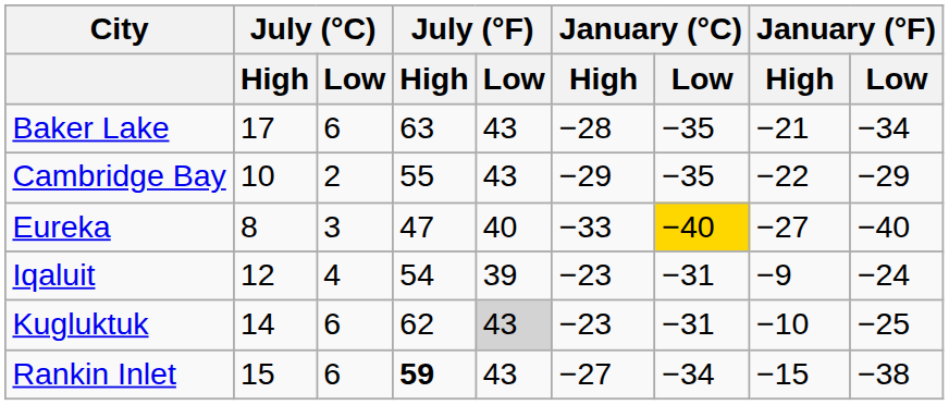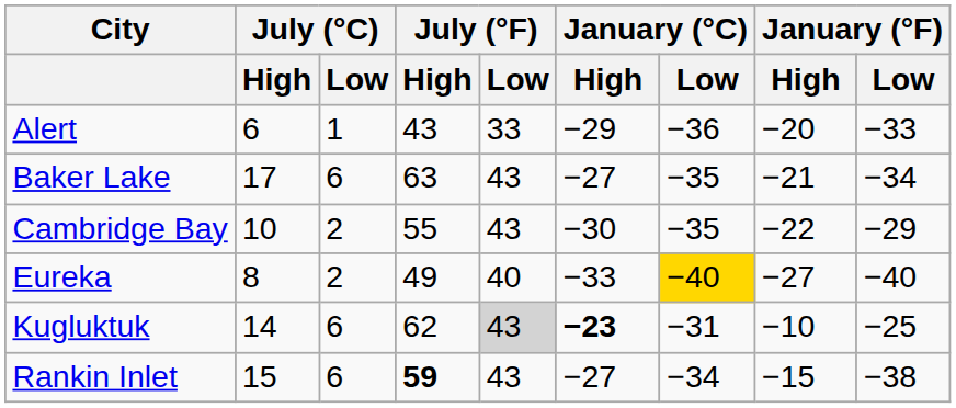+ row: Alert | 6 | 1 | 43 | 33 | −29 | −36 | −20 | −33
Baker Lake | January (°C) / High: −28 -> −27
Cambridge Bay | January (°C) / High: −29 -> −30
Eureka | July (°C) / Low: 3 -> 2
Eureka | July (°F) / High: 47 -> 49
- row: Iqaluit | 12 | 4 | 54 | 39 | −23 | −31 | −9 | −24
Kugluktuk | January (°C) / High: normal -> bold
